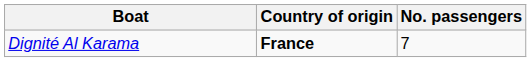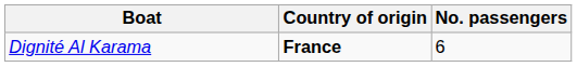Dignité Al Karama | No. passengers: 7 -> 6
